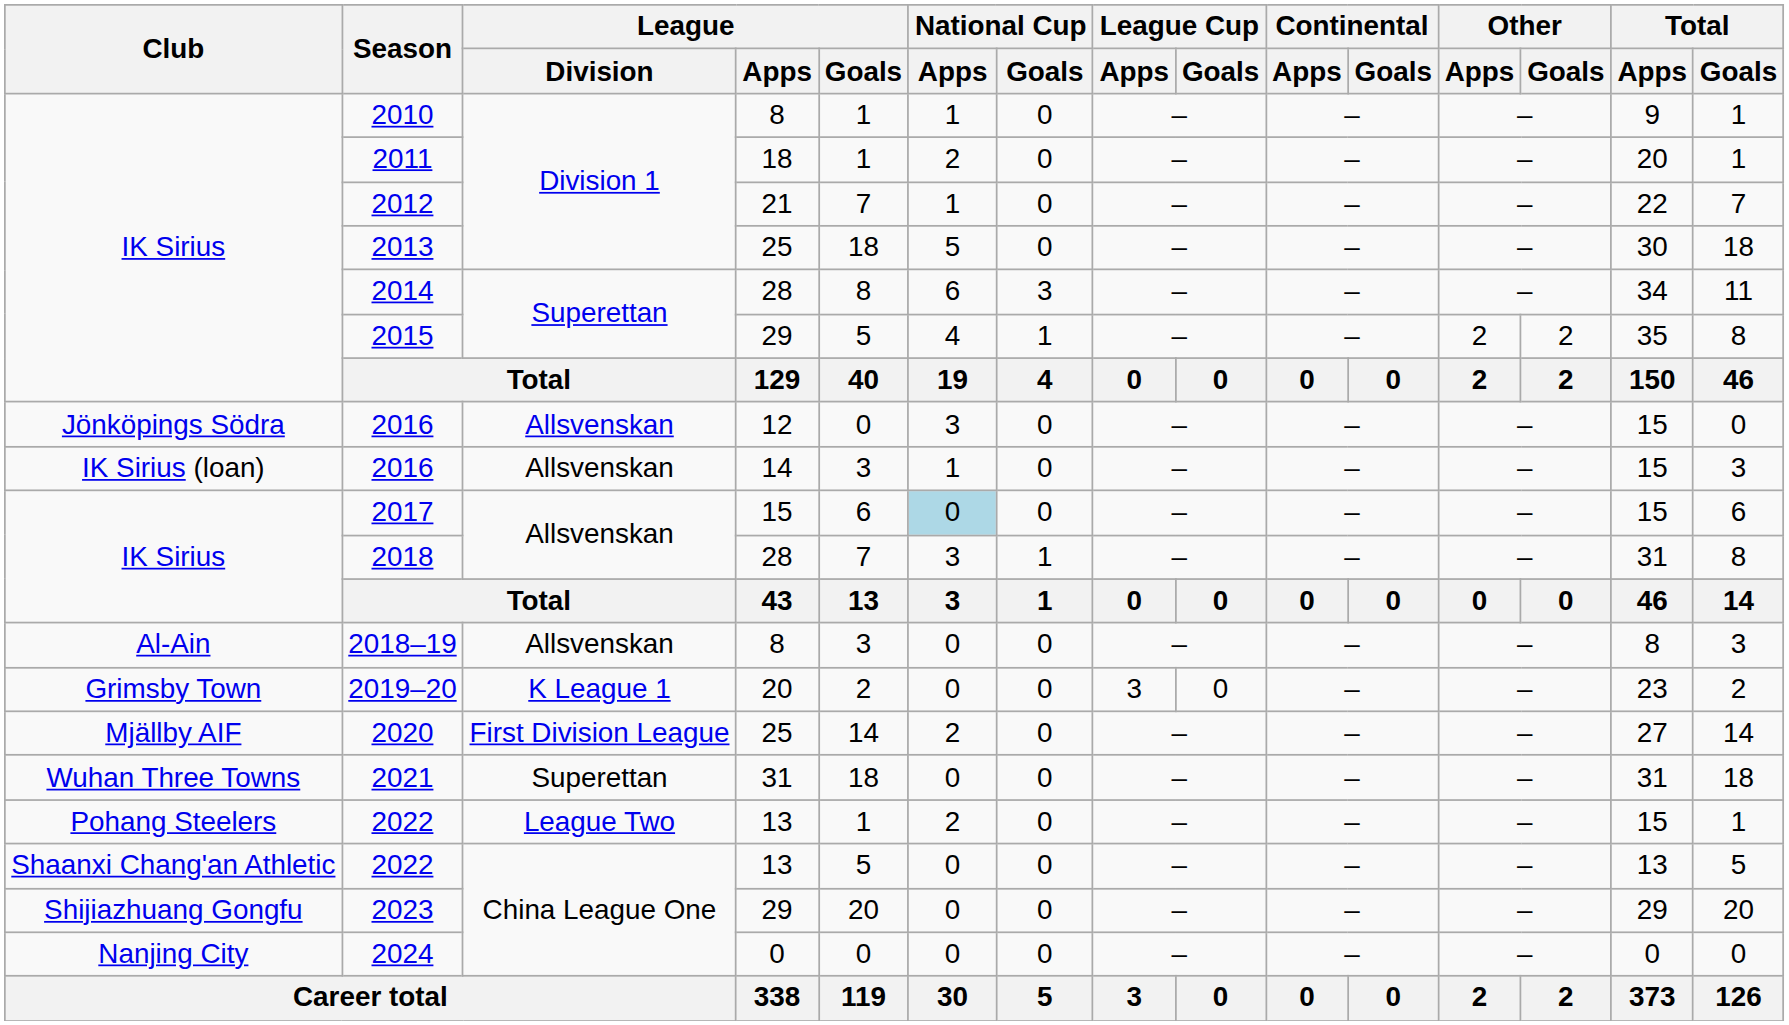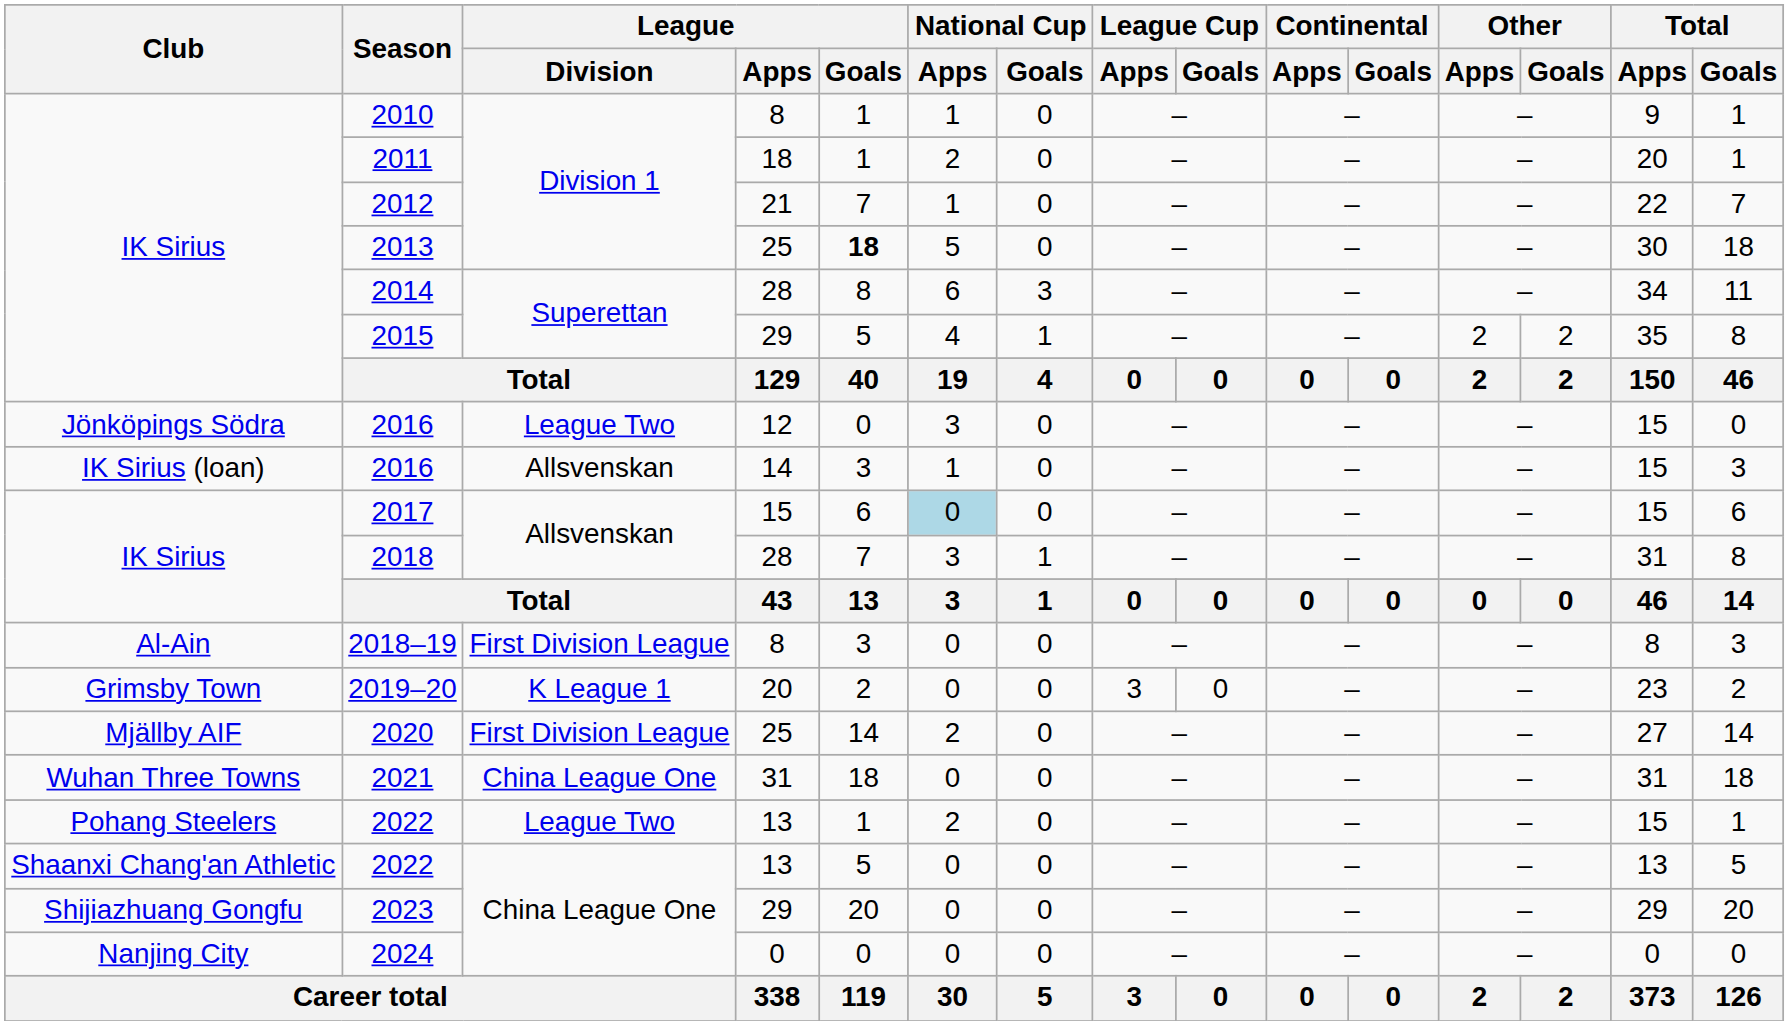2013 | League / Goals: normal -> bold
Jönköpings Södra / 2016 | League / Division: Allsvenskan -> League Two
2018–19 | League / Division: Allsvenskan -> First Division League
2021 | League / Division: Superettan -> China League One
